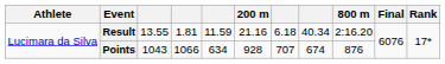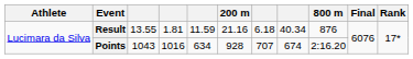Result | 800 m: 2:16.20 -> 876
Points | column 4: 1066 -> 1016
Points | 800 m: 876 -> 2:16.20
